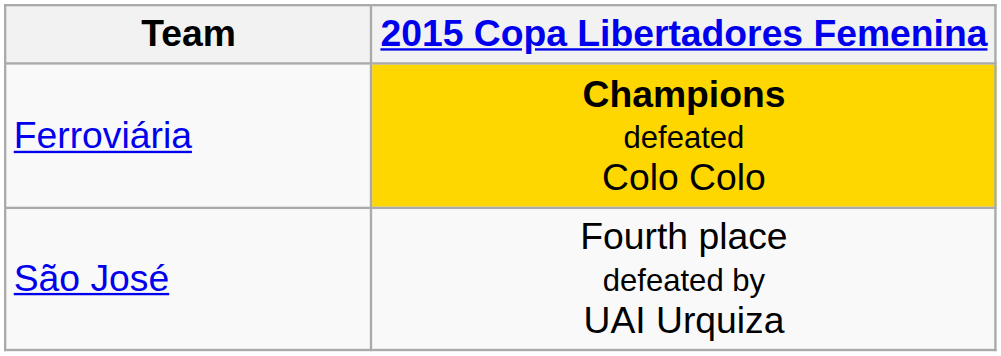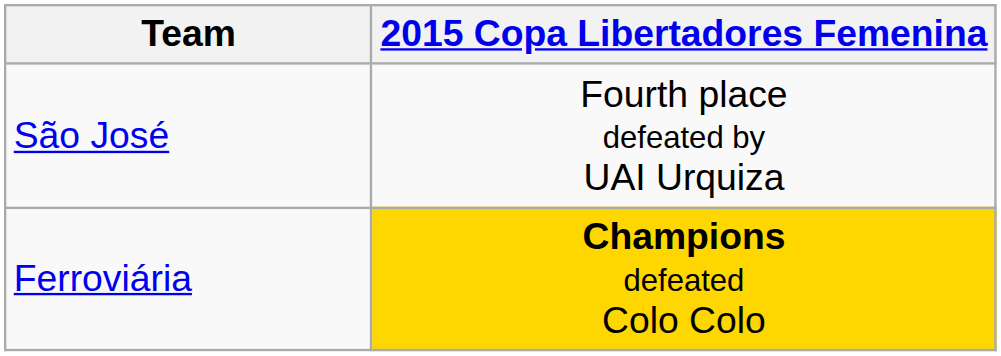rows swapped: Ferroviária <-> São José
